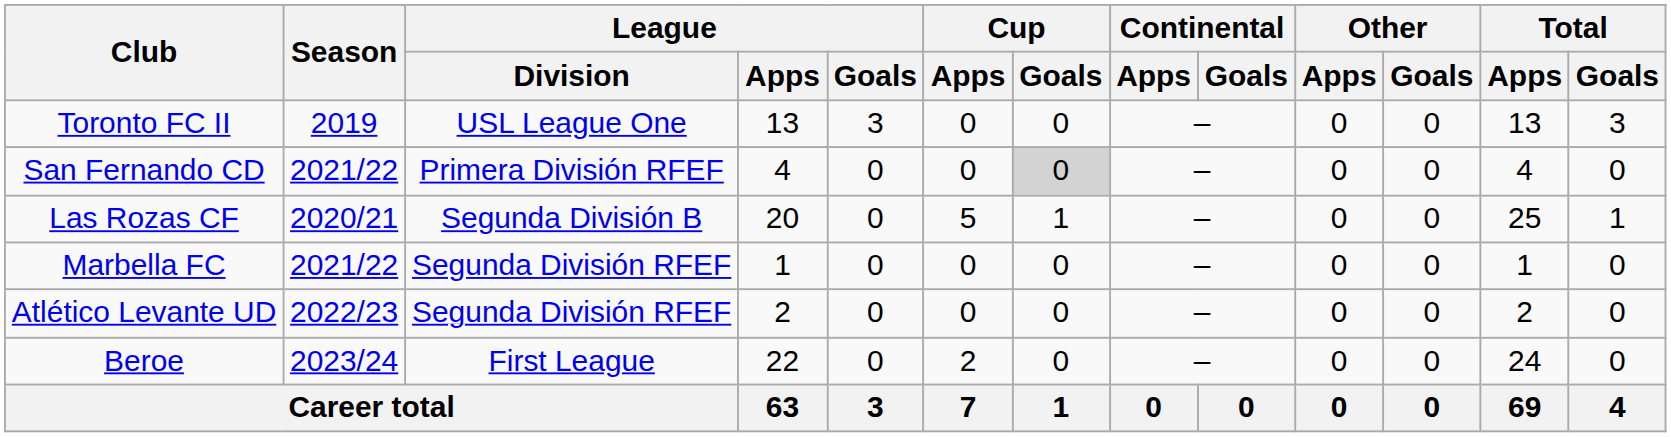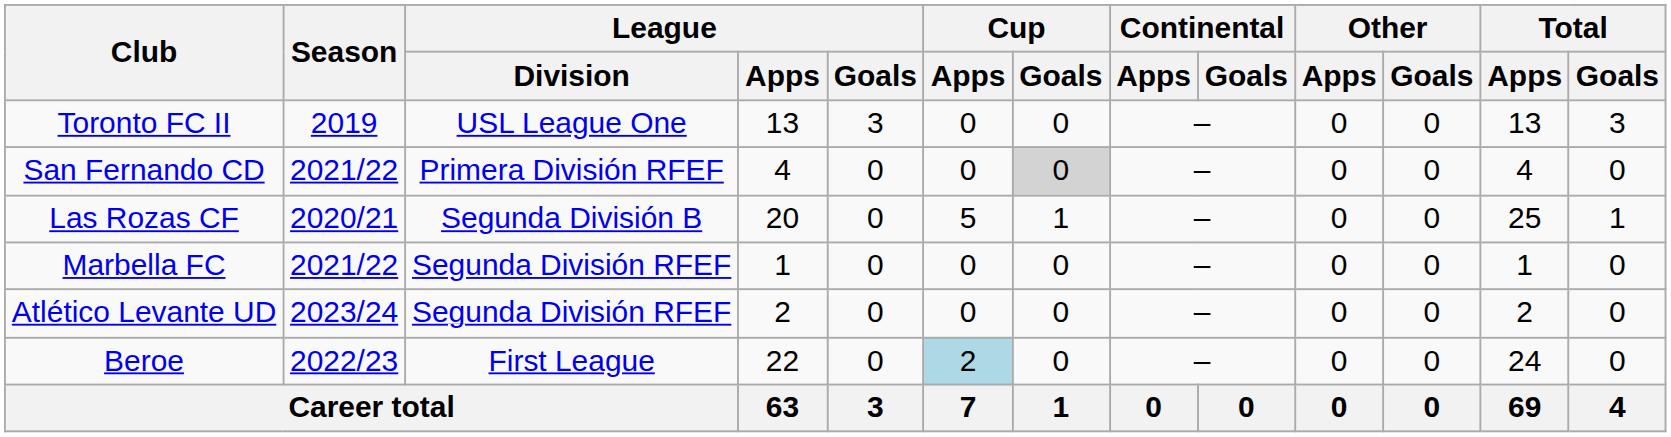Atlético Levante UD | Season: 2022/23 -> 2023/24
Beroe | Season: 2023/24 -> 2022/23
Beroe | Cup / Apps: no background -> lightblue background
